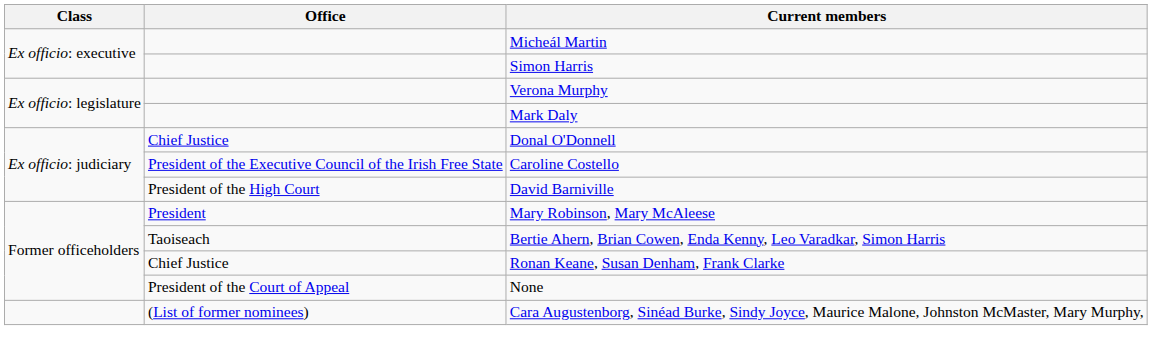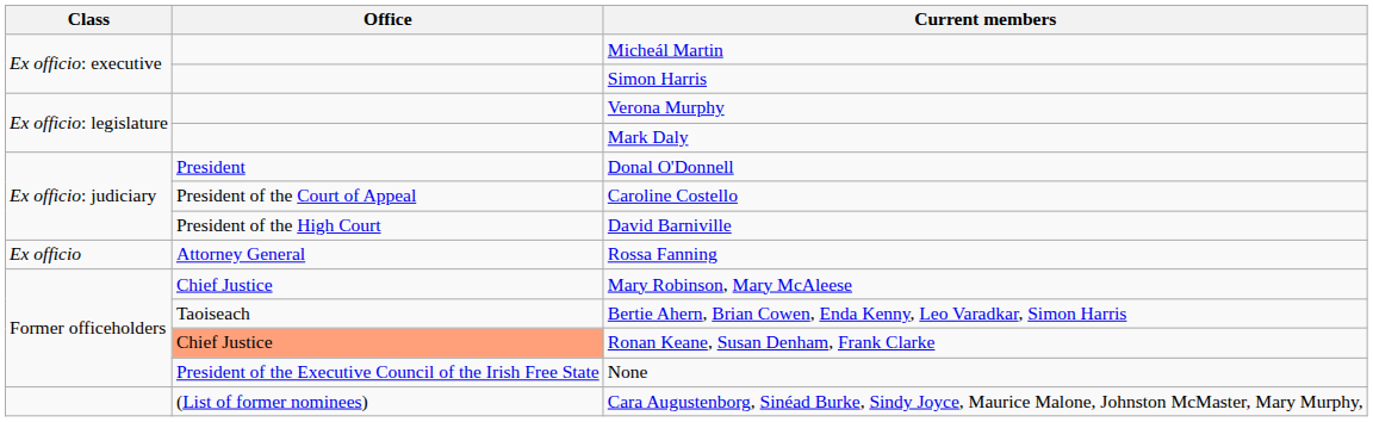Donal O'Donnell | Office: Chief Justice -> President
Caroline Costello | Office: President of the Executive Council of the Irish Free State -> President of the Court of Appeal
+ row: Ex officio | Attorney General | Rossa Fanning
Mary Robinson, Mary McAleese | Office: President -> Chief Justice
Ronan Keane, Susan Denham, Frank Clarke | Office: no background -> lightsalmon background
None | Office: President of the Court of Appeal -> President of the Executive Council of the Irish Free State
